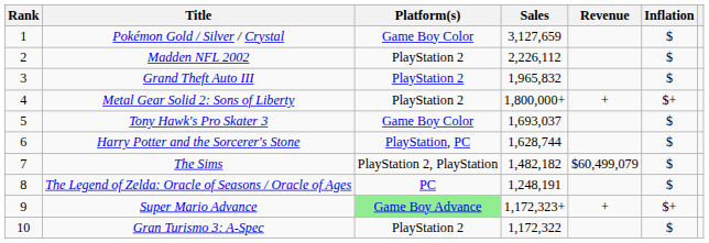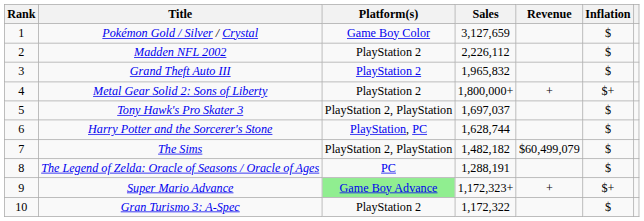Tony Hawk's Pro Skater 3 | Platform(s): Game Boy Color -> PlayStation 2, PlayStation
Tony Hawk's Pro Skater 3 | Sales: 1,693,037 -> 1,697,037
The Legend of Zelda: Oracle of Seasons / Oracle of Ages | Sales: 1,248,191 -> 1,288,191
